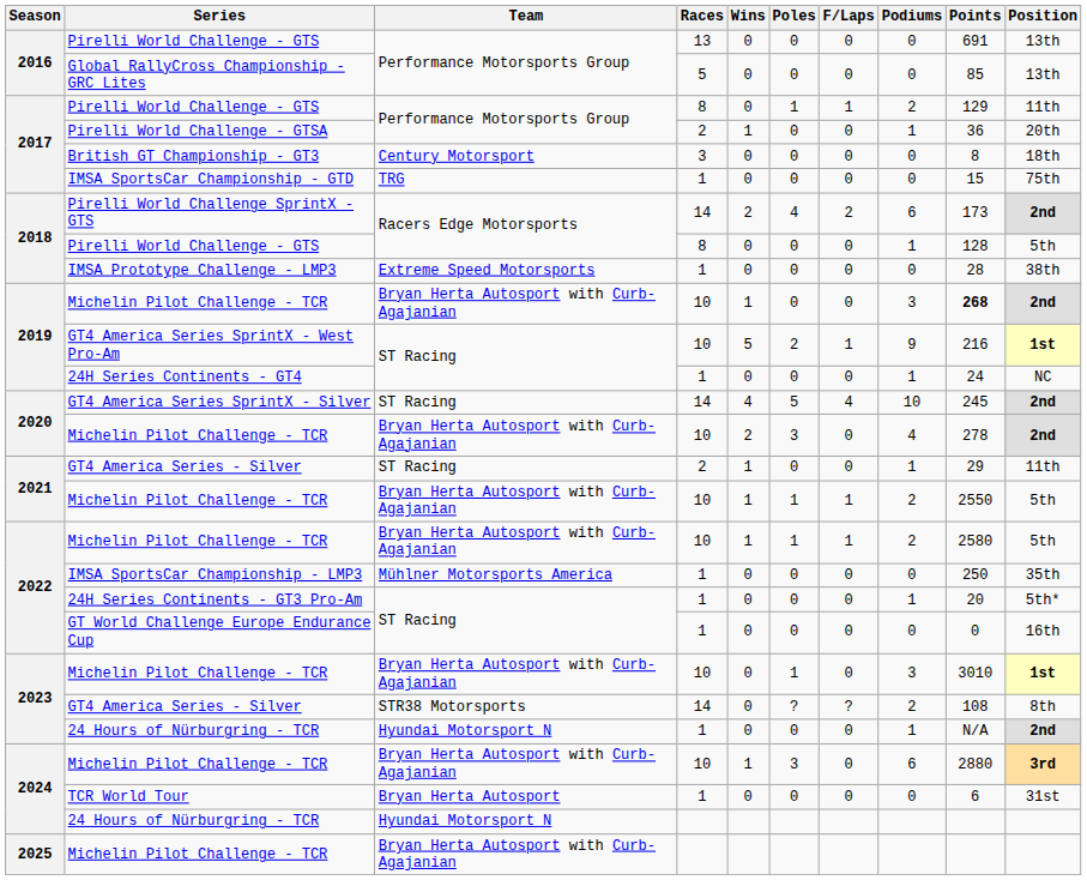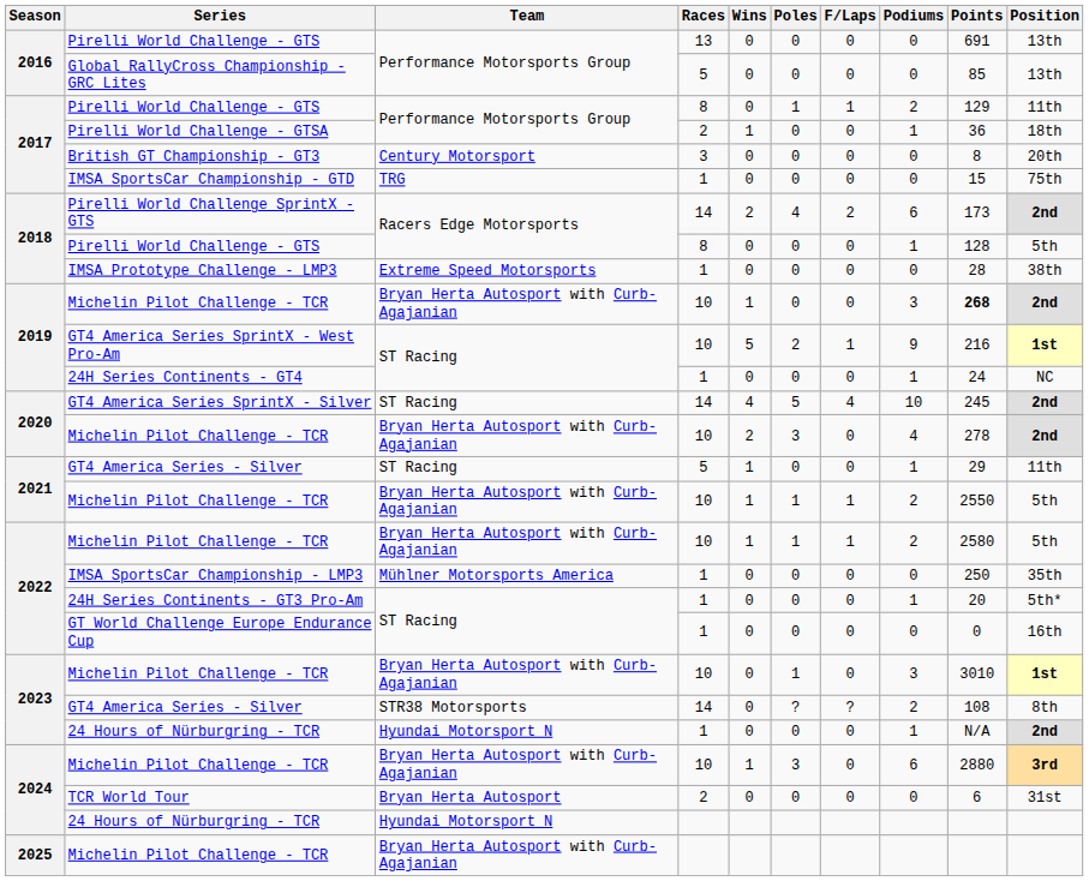Pirelli World Challenge - GTSA | Position: 20th -> 18th
British GT Championship - GT3 | Position: 18th -> 20th
2021 / GT4 America Series - Silver | Races: 2 -> 5
TCR World Tour | Races: 1 -> 2
